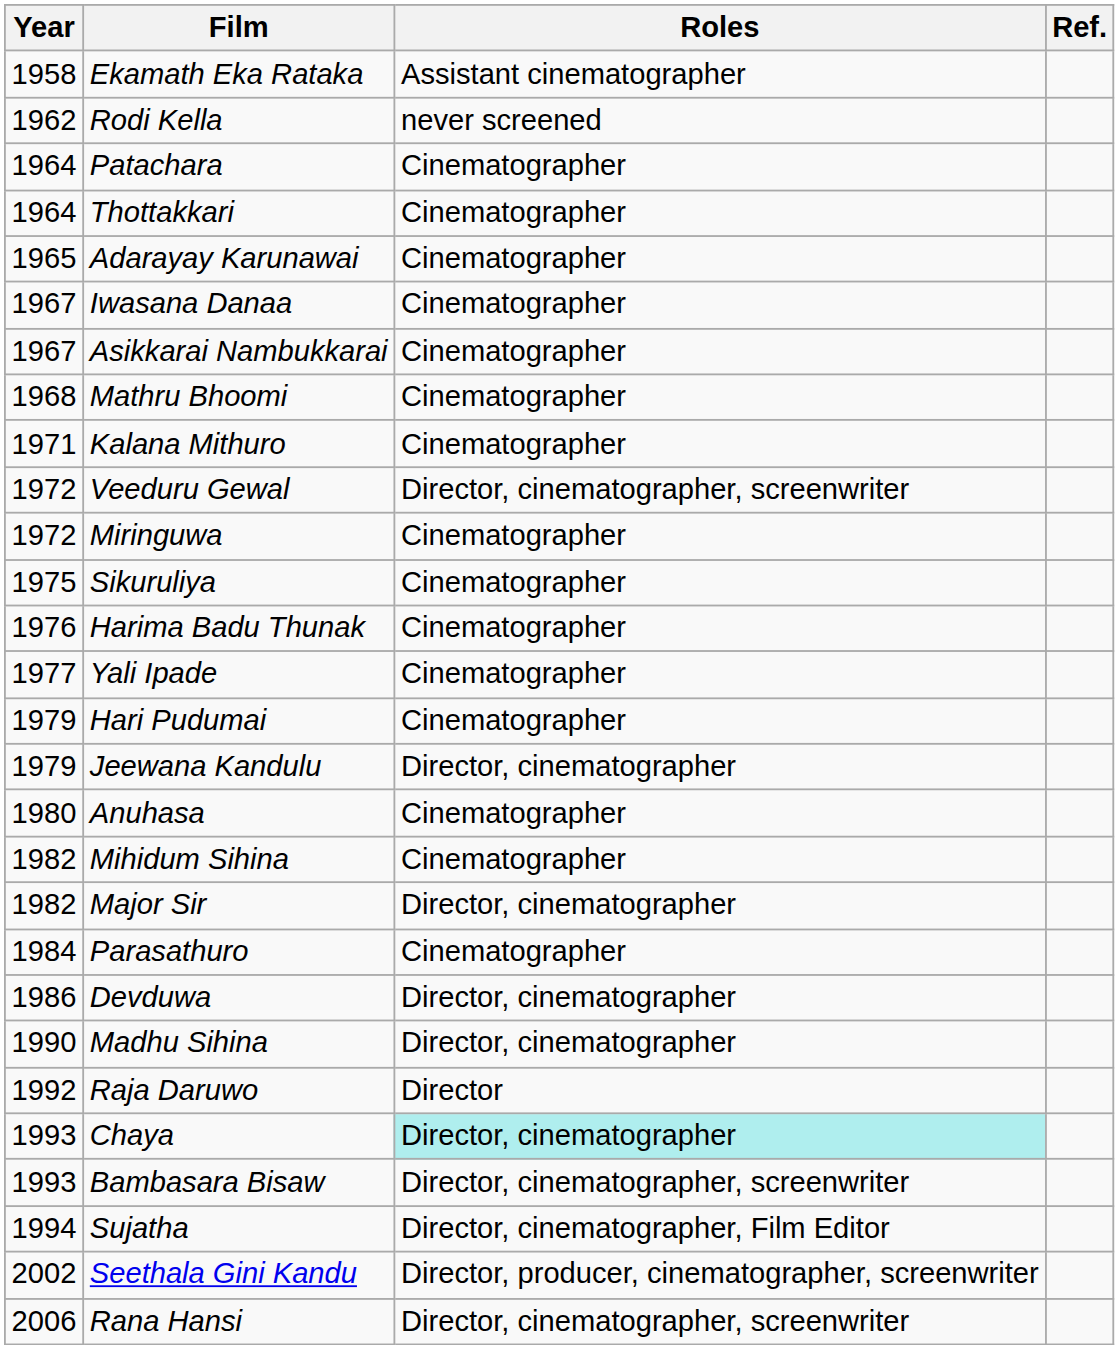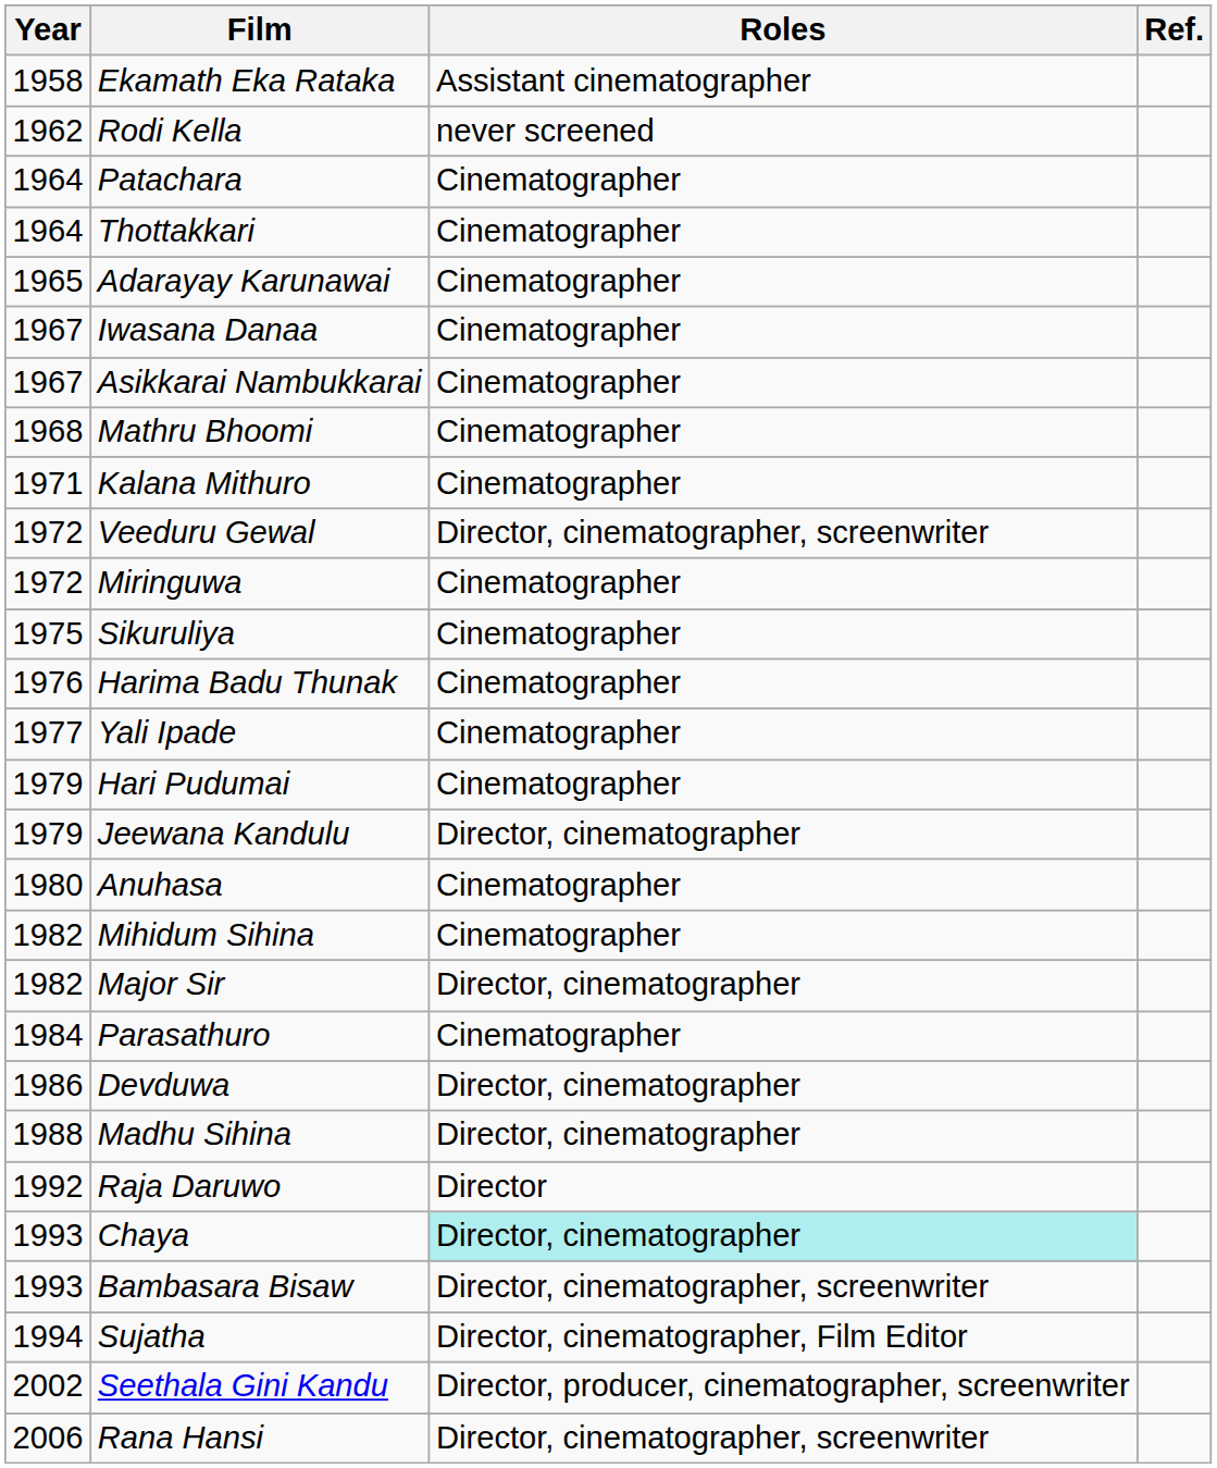Madhu Sihina | Year: 1990 -> 1988
